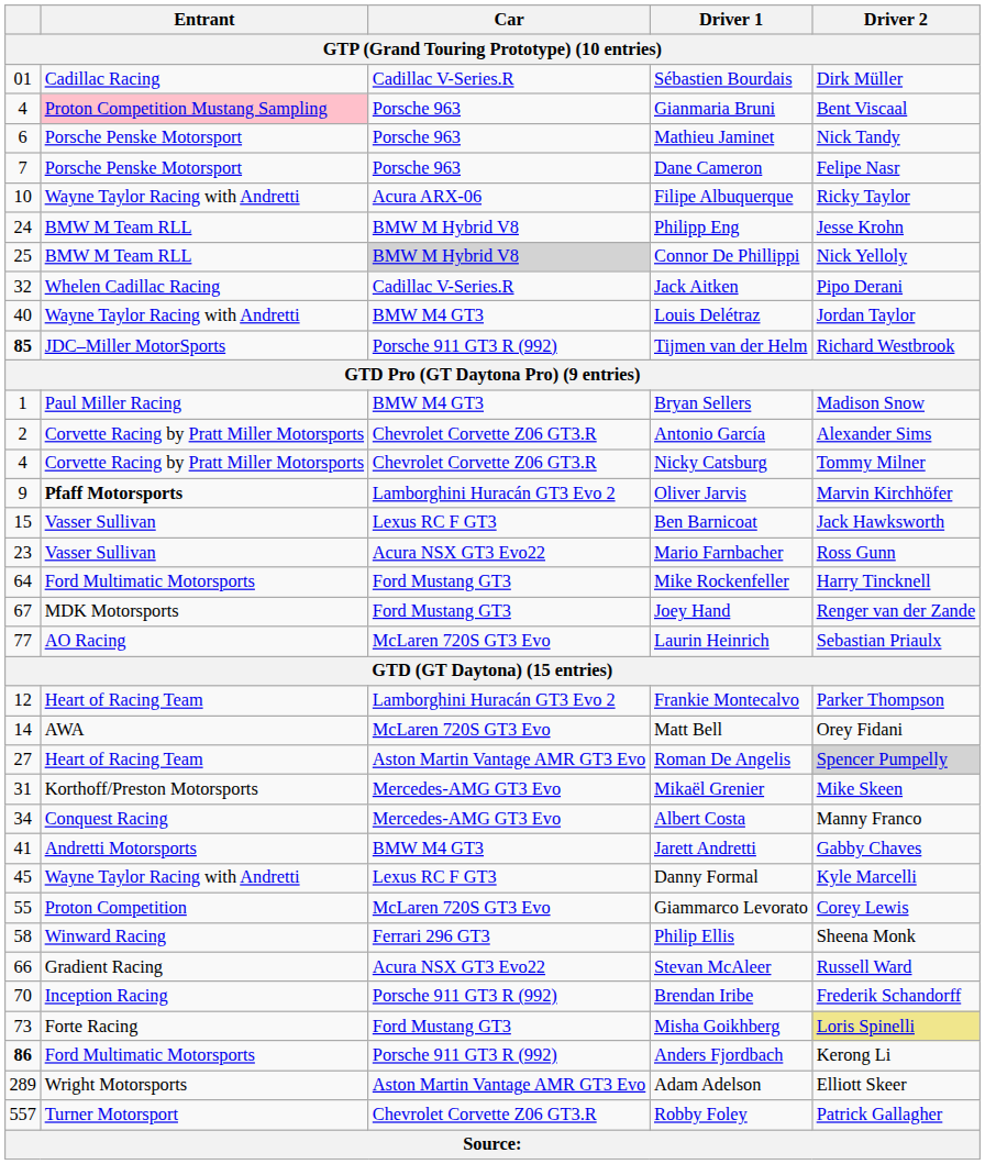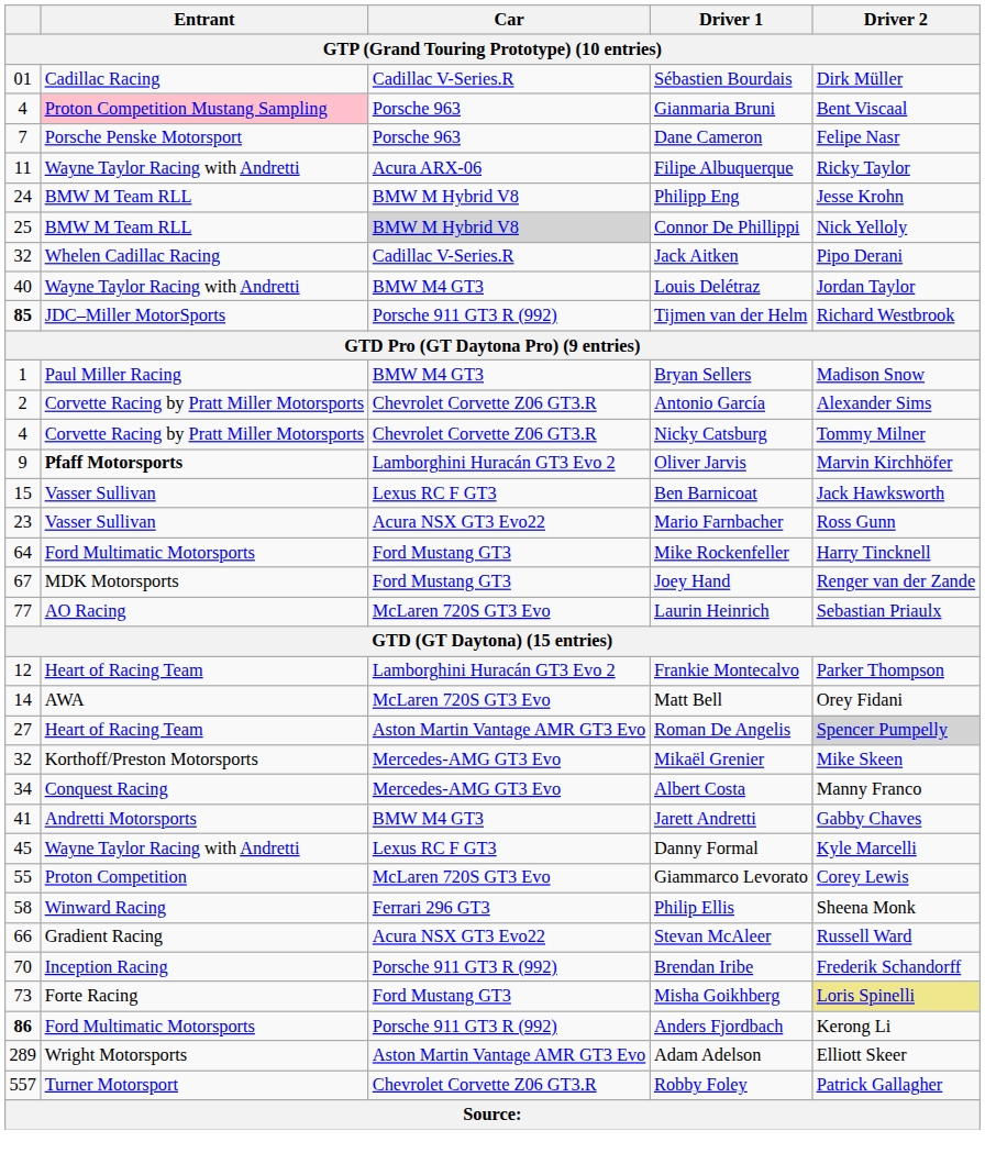- row: 6 | Porsche Penske Motorsport | Porsche 963 | Mathieu Jaminet | Nick Tandy
Filipe Albuquerque | column 1: 10 -> 11
Mikaël Grenier | column 1: 31 -> 32
